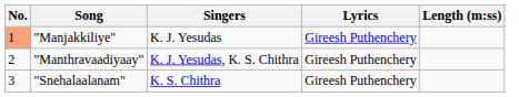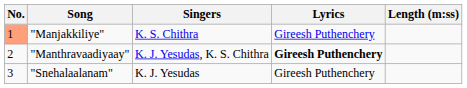"Manjakkiliye" | Singers: K. J. Yesudas -> K. S. Chithra
"Manthravaadiyaay" | Lyrics: normal -> bold
"Snehalaalanam" | Singers: K. S. Chithra -> K. J. Yesudas
